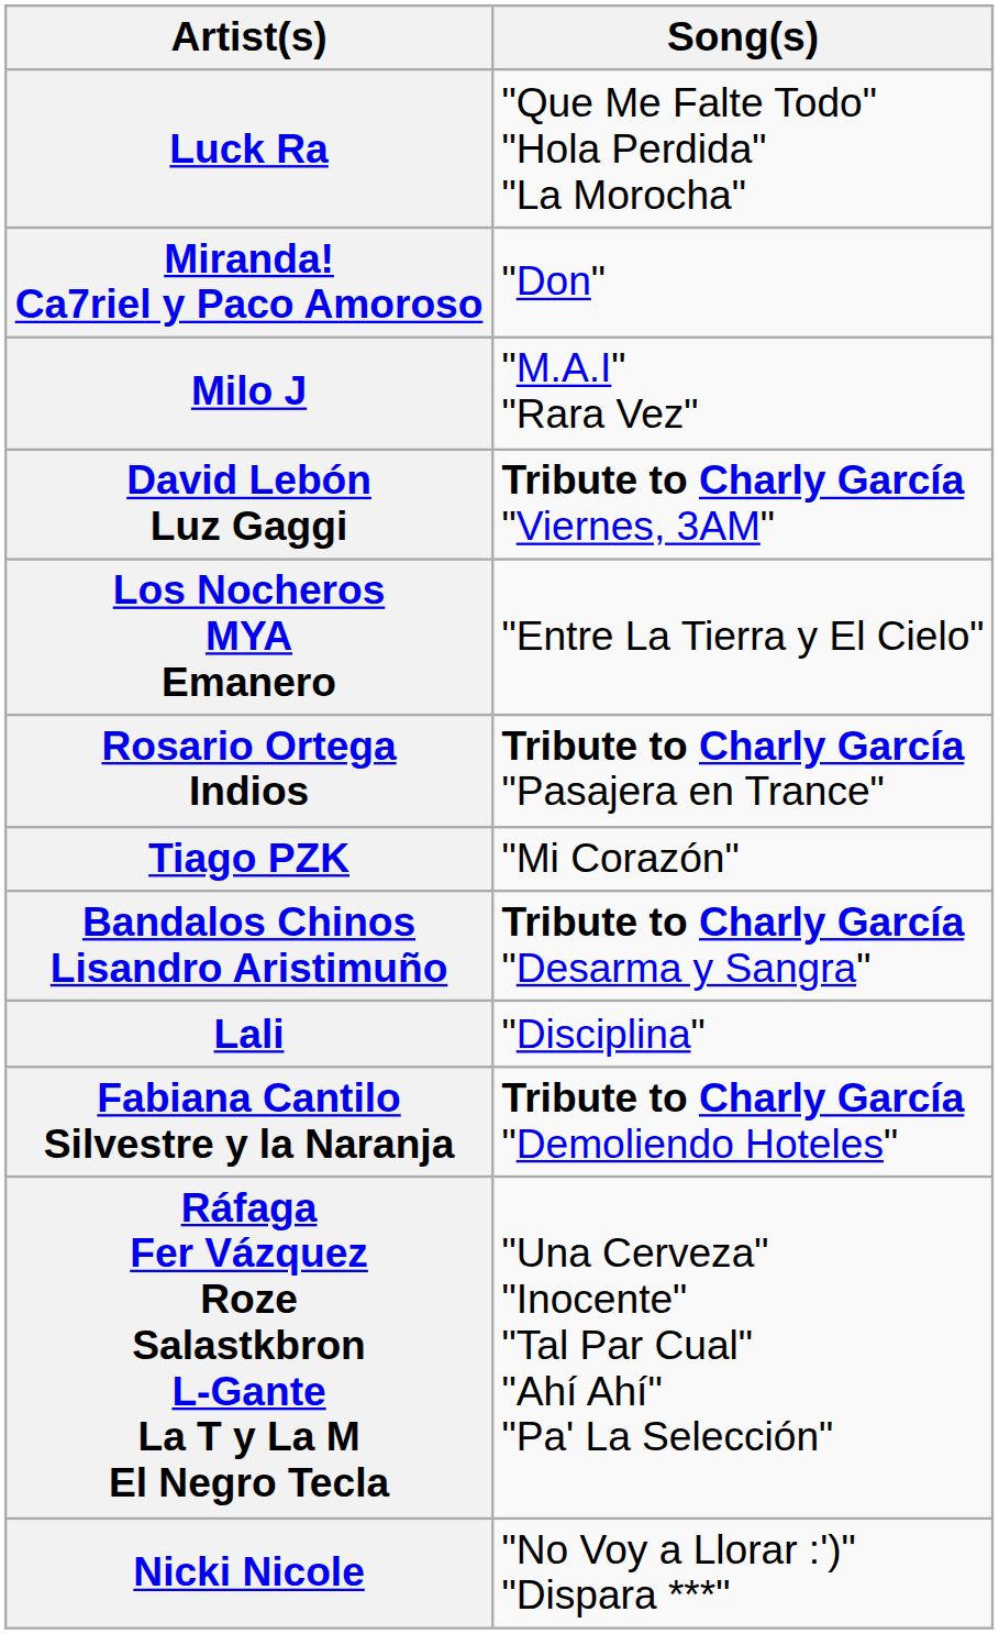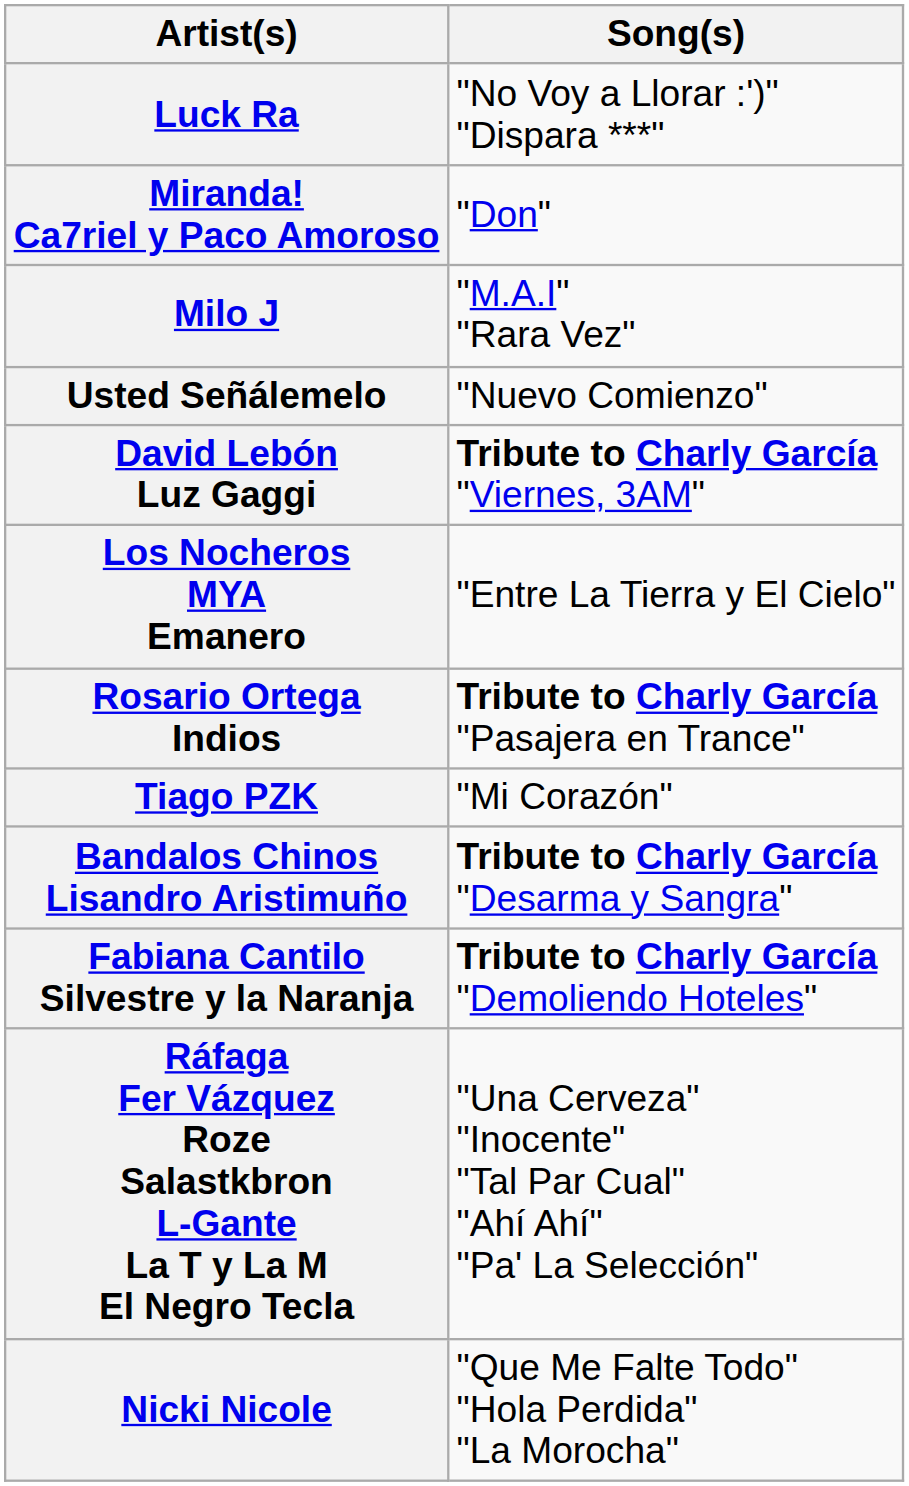Luck Ra | Song(s): "Que Me Falte Todo" "Hola Perdida" "La Morocha" -> "No Voy a Llorar :')" "Dispara ***"
+ row: Usted Señálemelo | "Nuevo Comienzo"
- row: Lali | "Disciplina"
Nicki Nicole | Song(s): "No Voy a Llorar :')" "Dispara ***" -> "Que Me Falte Todo" "Hola Perdida" "La Morocha"
